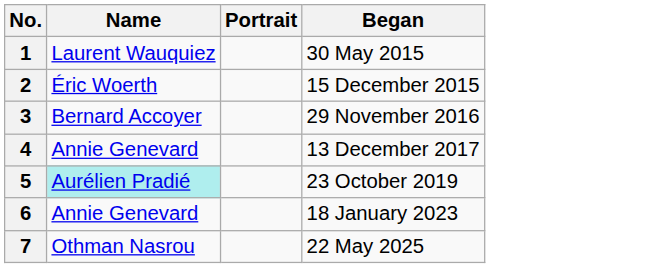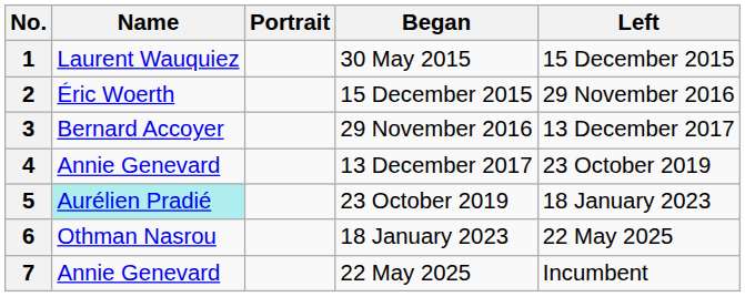+ column: Left | 15 December 2015 | 29 November 2016 | 13 December 2017 | 23 October 2019 | 18 January 2023 | 22 May 2025 | Incumbent
6 | Name: Annie Genevard -> Othman Nasrou
7 | Name: Othman Nasrou -> Annie Genevard
